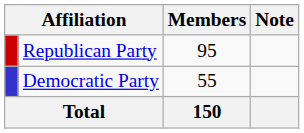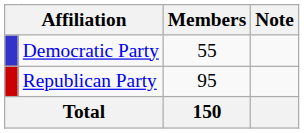rows swapped: Republican Party <-> Democratic Party
